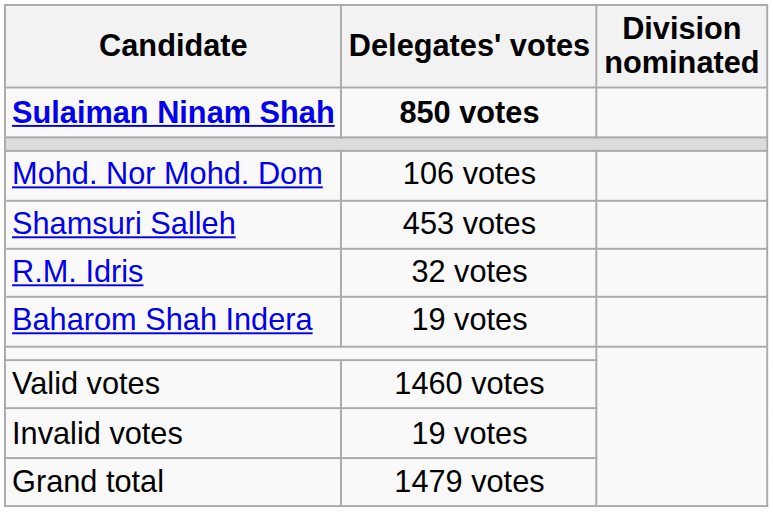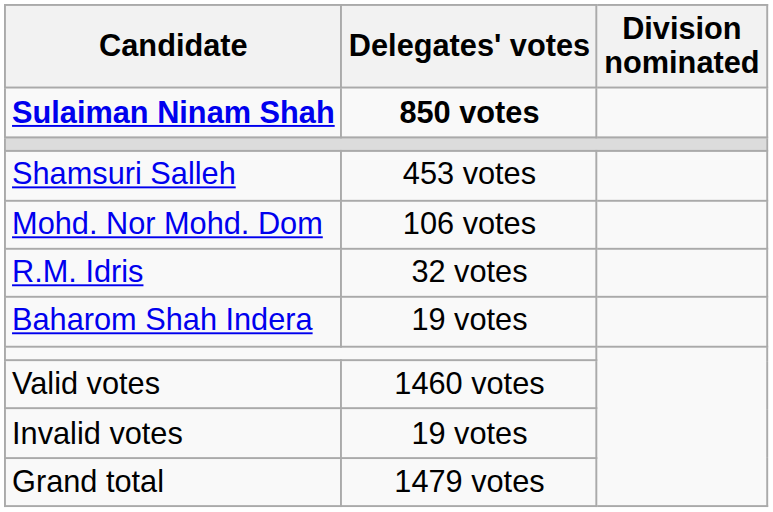rows swapped: Shamsuri Salleh <-> Mohd. Nor Mohd. Dom
